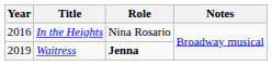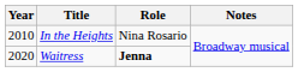In the Heights | Year: 2016 -> 2010
Waitress | Year: 2019 -> 2020
